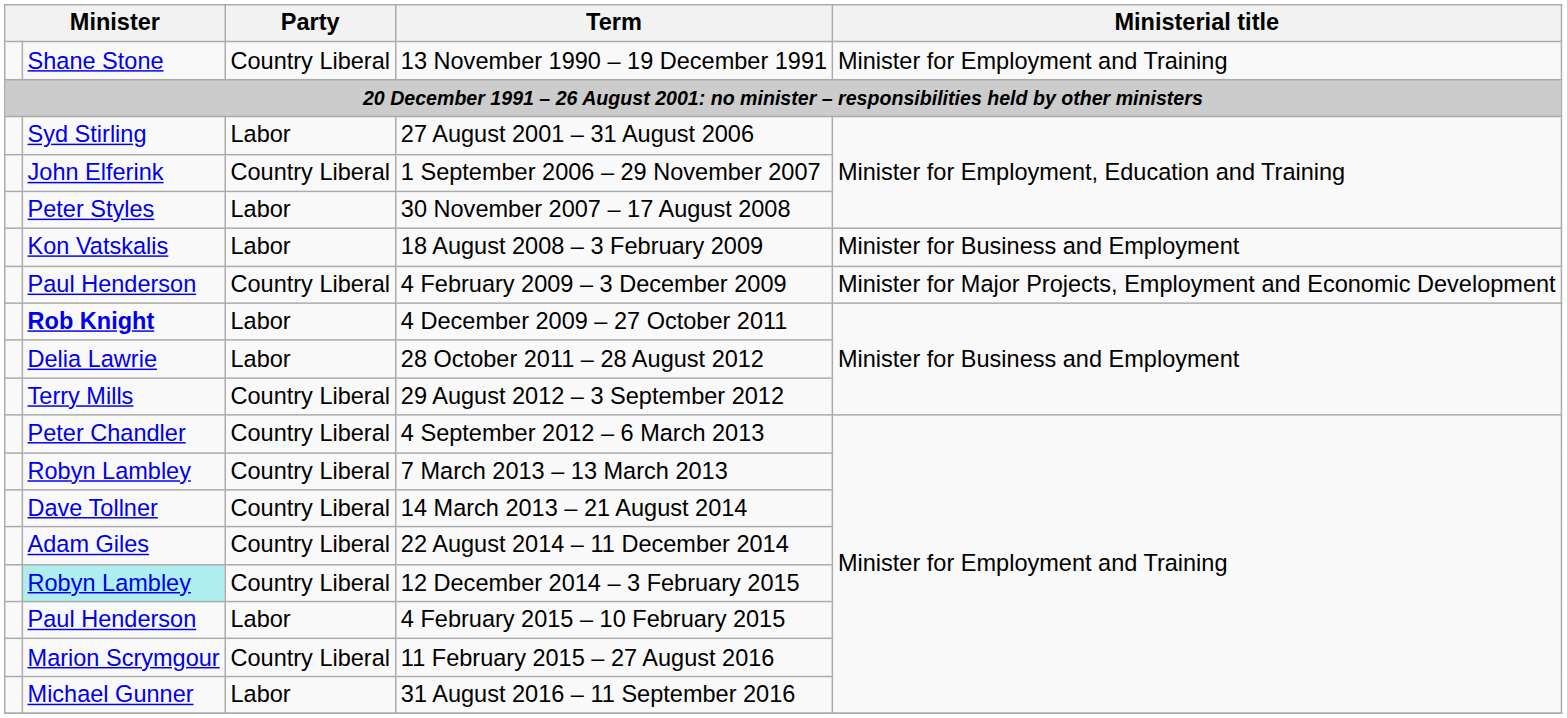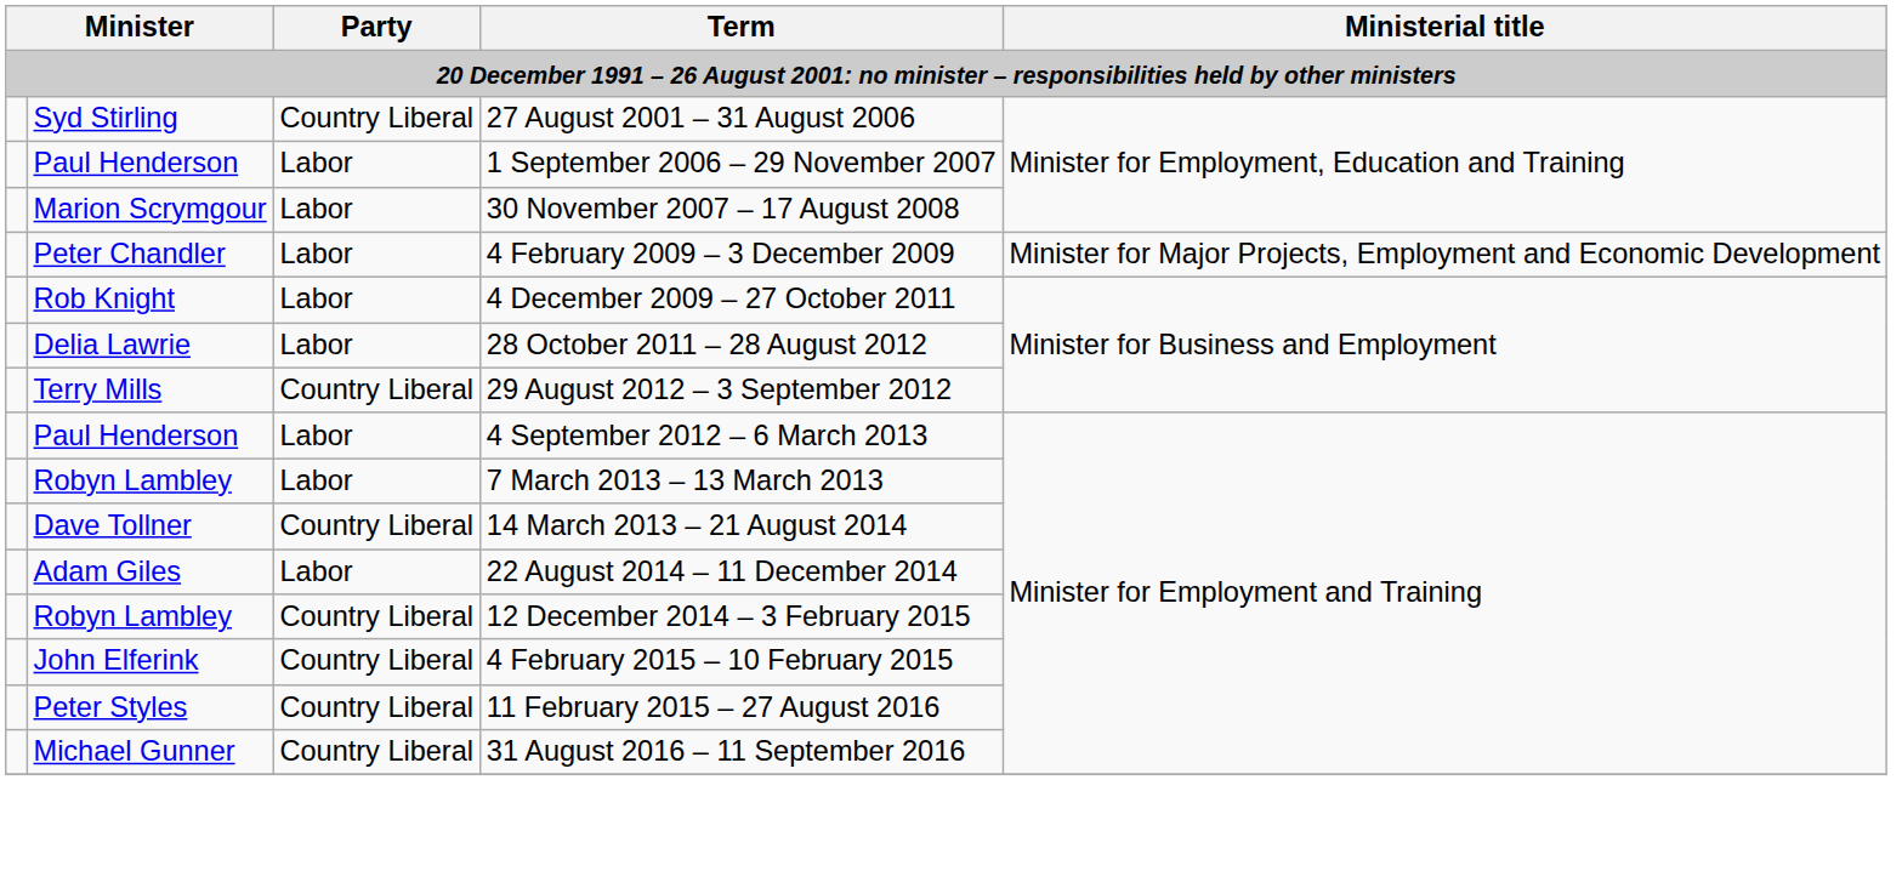- row: Shane Stone | Country Liberal | 13 November 1990 – 19 December 1991 | Minister for Employment and Training
27 August 2001 – 31 August 2006 | Party: Labor -> Country Liberal
1 September 2006 – 29 November 2007 | column 2: John Elferink -> Paul Henderson
1 September 2006 – 29 November 2007 | Party: Country Liberal -> Labor
30 November 2007 – 17 August 2008 | column 2: Peter Styles -> Marion Scrymgour
- row: Kon Vatskalis | Labor | 18 August 2008 – 3 February 2009 | Minister for Business and Employment
4 February 2009 – 3 December 2009 | column 2: Paul Henderson -> Peter Chandler
4 February 2009 – 3 December 2009 | Party: Country Liberal -> Labor
4 December 2009 – 27 October 2011 | column 2: bold -> normal
4 September 2012 – 6 March 2013 | column 2: Peter Chandler -> Paul Henderson
4 September 2012 – 6 March 2013 | Party: Country Liberal -> Labor
7 March 2013 – 13 March 2013 | Party: Country Liberal -> Labor
22 August 2014 – 11 December 2014 | Party: Country Liberal -> Labor
12 December 2014 – 3 February 2015 | column 2: paleturquoise background -> no background
4 February 2015 – 10 February 2015 | column 2: Paul Henderson -> John Elferink
4 February 2015 – 10 February 2015 | Party: Labor -> Country Liberal
11 February 2015 – 27 August 2016 | column 2: Marion Scrymgour -> Peter Styles
31 August 2016 – 11 September 2016 | Party: Labor -> Country Liberal
